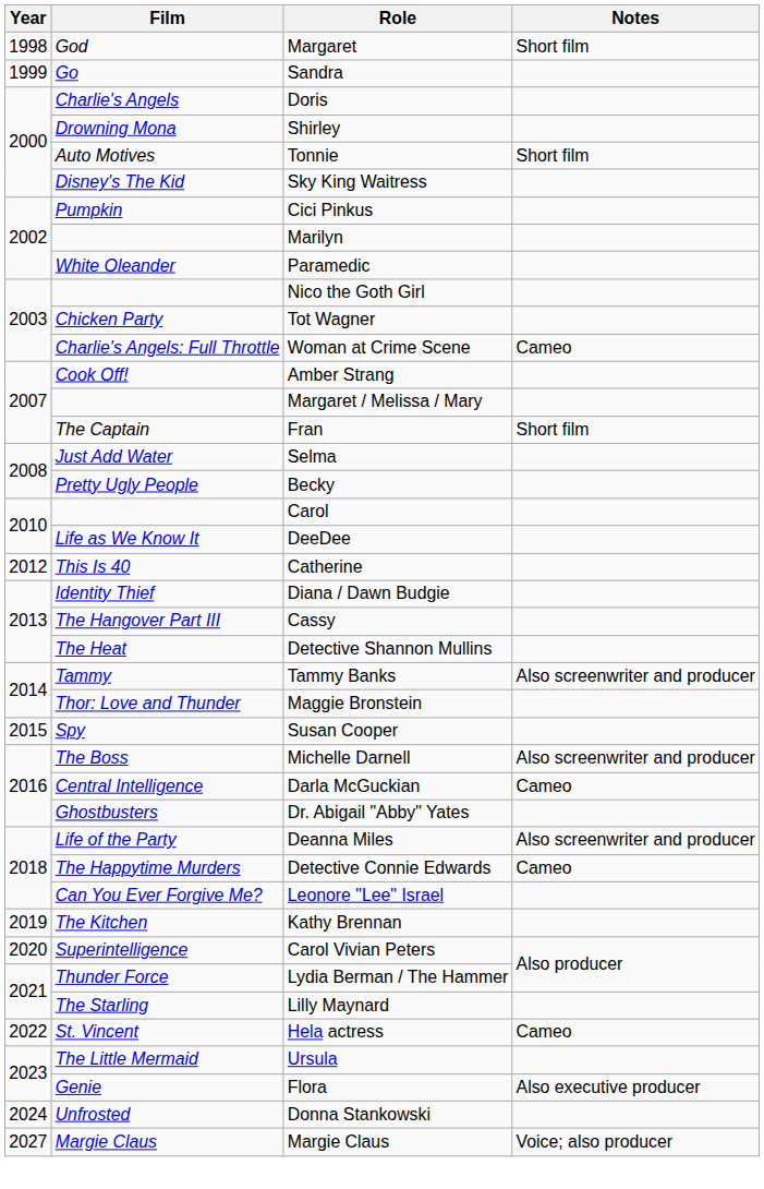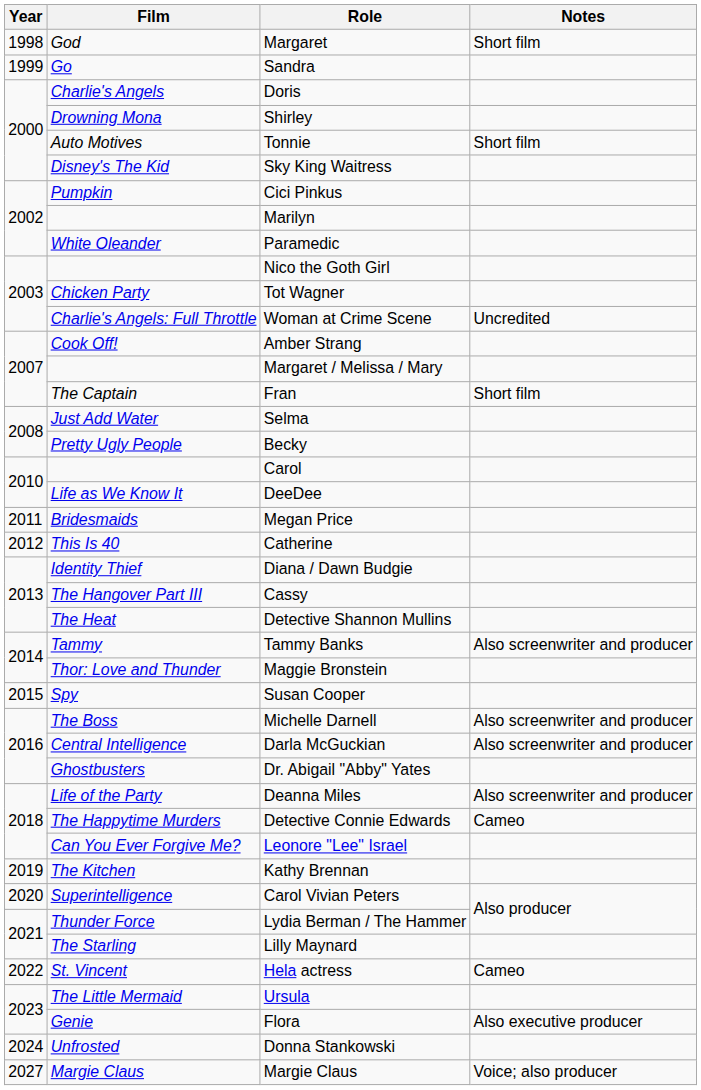Woman at Crime Scene | Notes: Cameo -> Uncredited
+ row: 2011 | Bridesmaids | Megan Price
Darla McGuckian | Notes: Cameo -> Also screenwriter and producer
